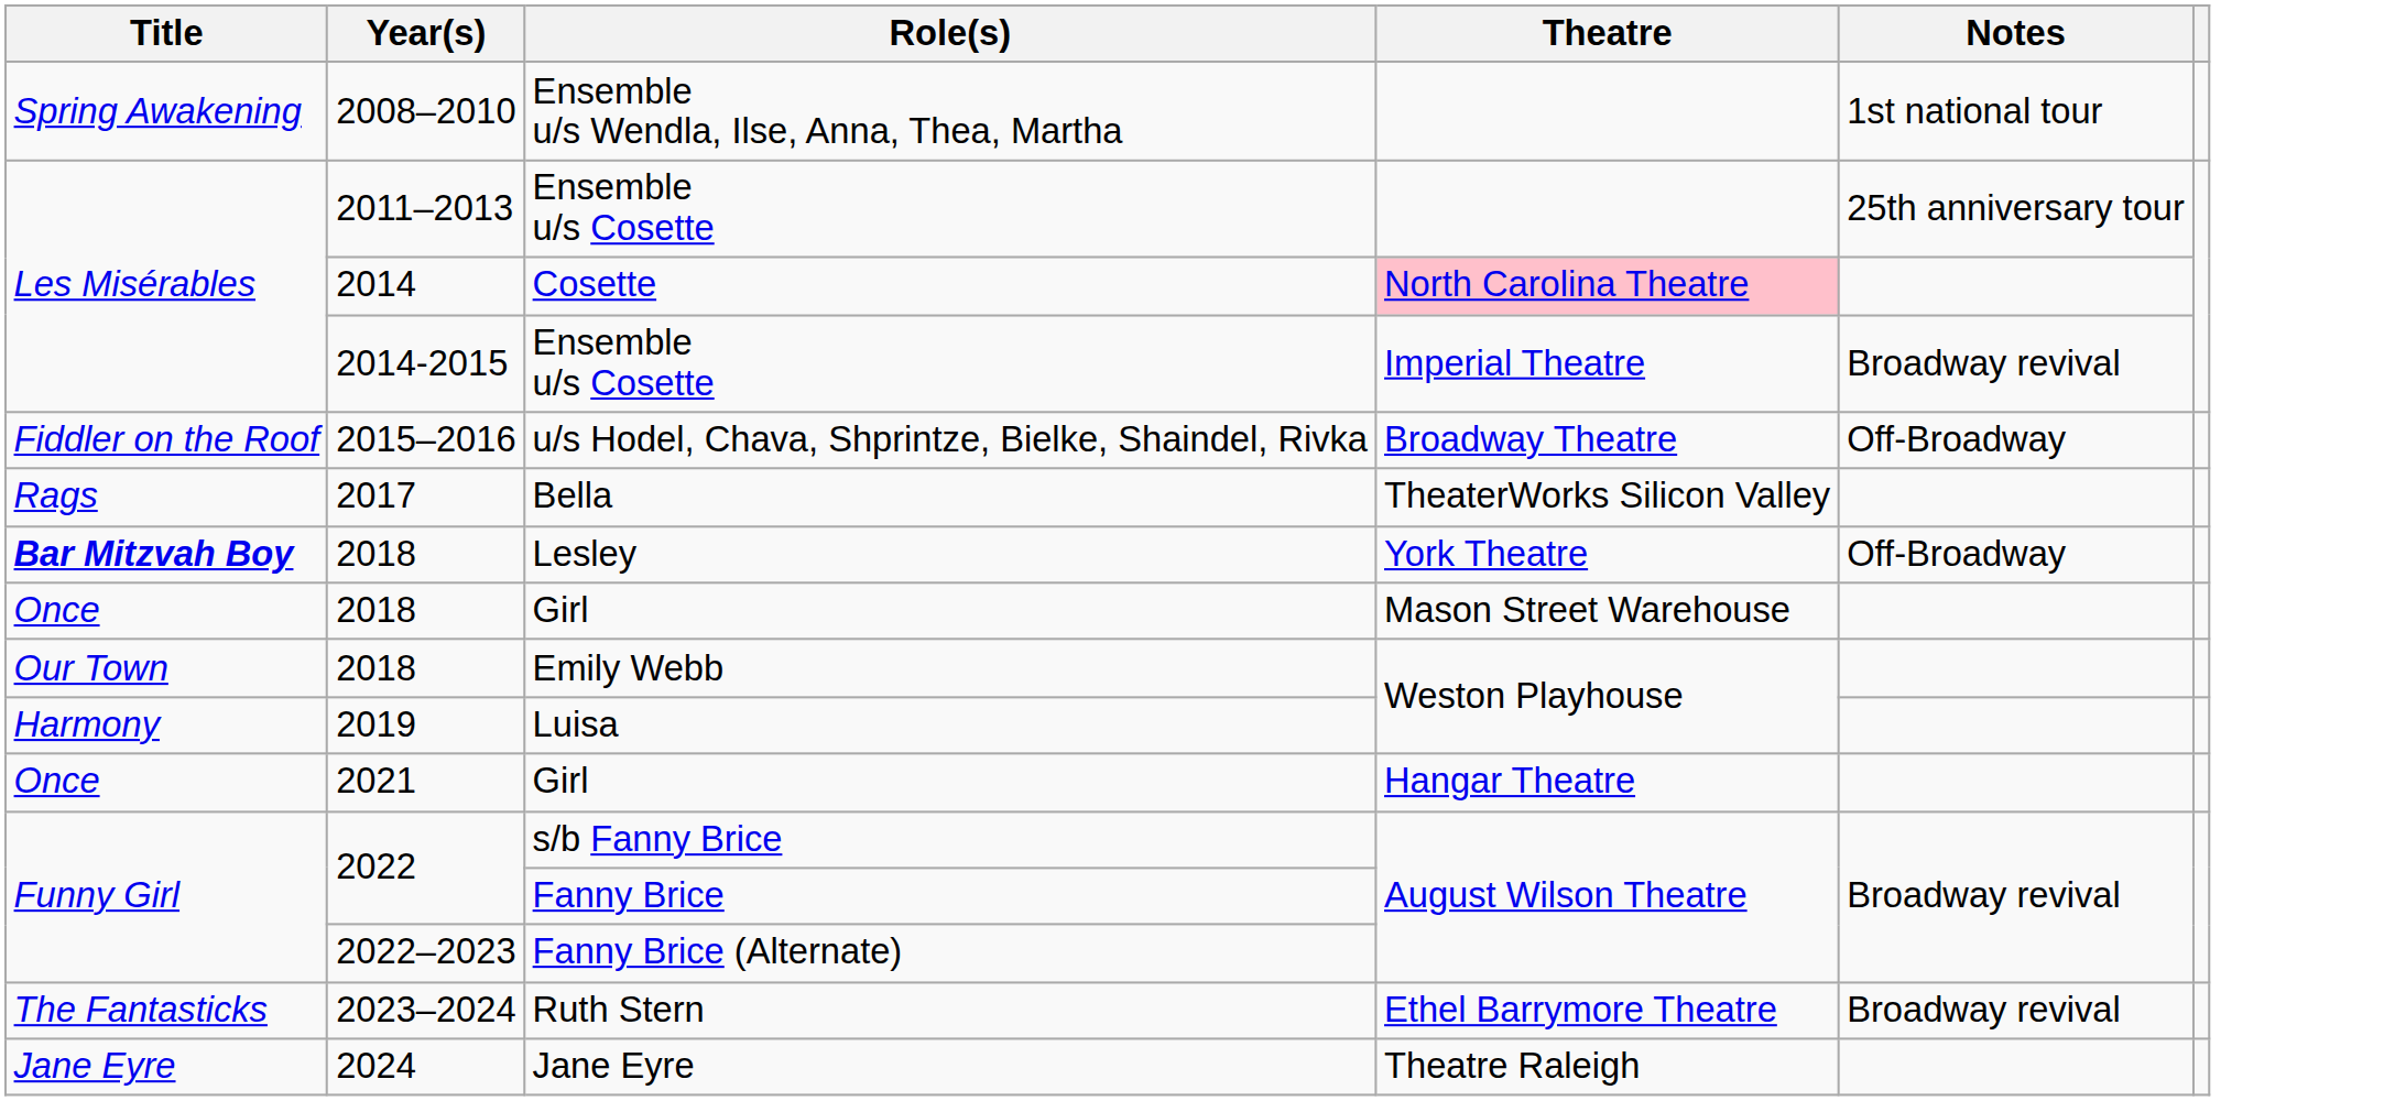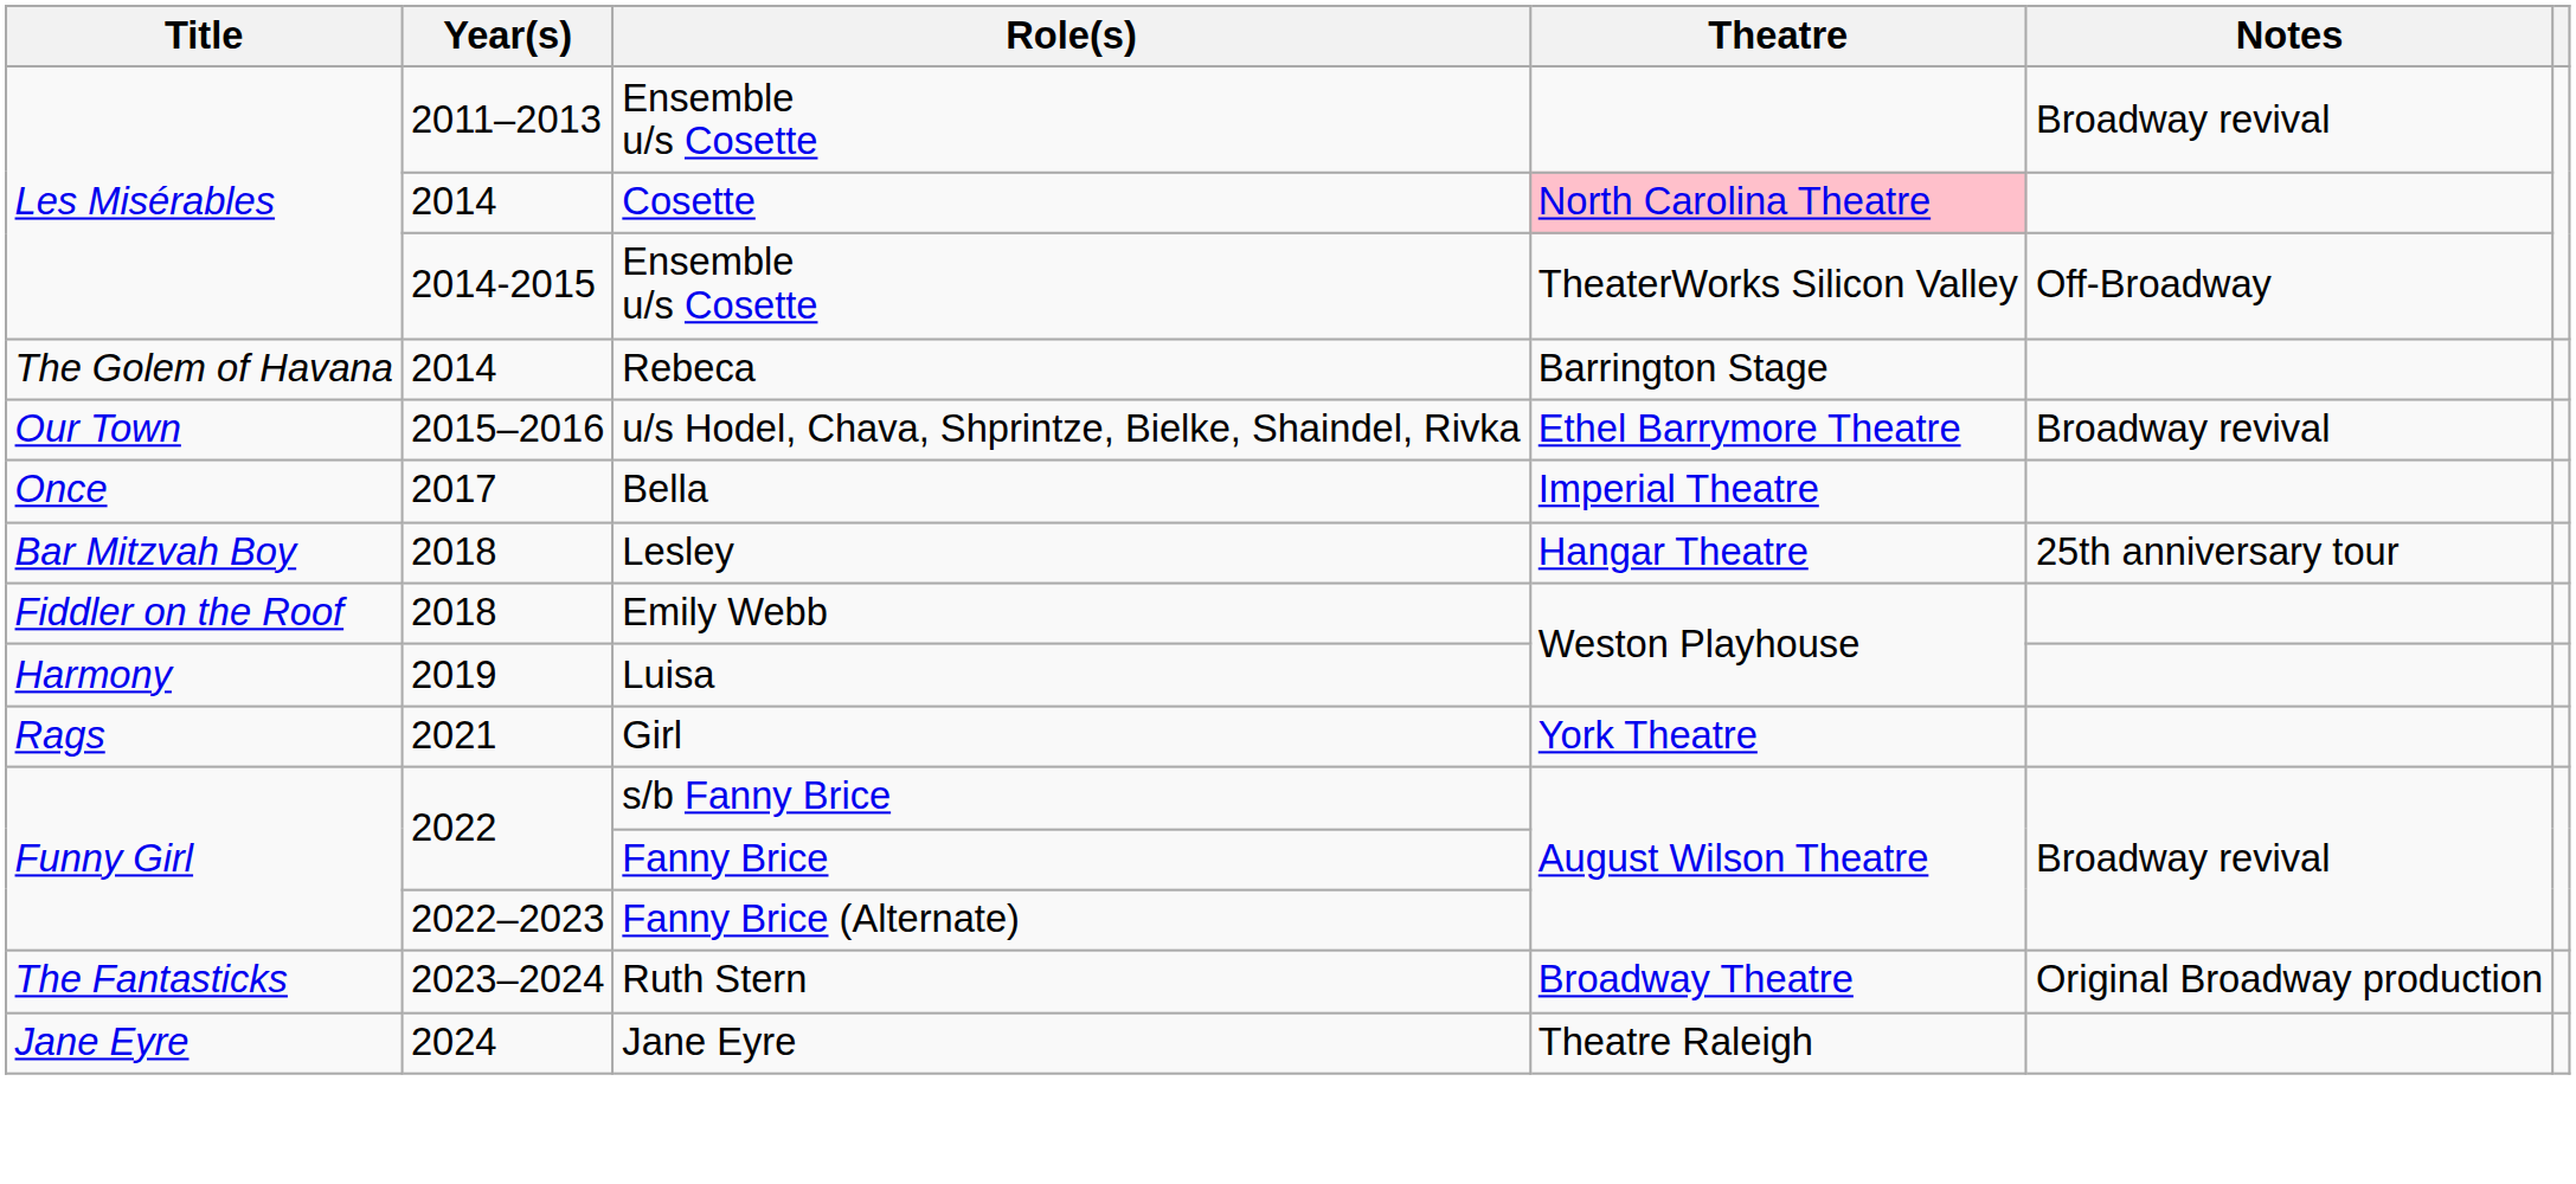- row: Spring Awakening | 2008–2010 | Ensemble u/s Wendla, Ilse, Anna, Thea, Martha | 1st national tour
2011–2013 / Ensemble u/s Cosette | Notes: 25th anniversary tour -> Broadway revival
2014-2015 / Ensemble u/s Cosette | Theatre: Imperial Theatre -> TheaterWorks Silicon Valley
2014-2015 / Ensemble u/s Cosette | Notes: Broadway revival -> Off-Broadway
+ row: The Golem of Havana | 2014 | Rebeca | Barrington Stage
u/s Hodel, Chava, Shprintze, Bielke, Shaindel, Rivka | Title: Fiddler on the Roof -> Our Town
u/s Hodel, Chava, Shprintze, Bielke, Shaindel, Rivka | Theatre: Broadway Theatre -> Ethel Barrymore Theatre
u/s Hodel, Chava, Shprintze, Bielke, Shaindel, Rivka | Notes: Off-Broadway -> Broadway revival
Bella | Title: Rags -> Once
Bella | Theatre: TheaterWorks Silicon Valley -> Imperial Theatre
Lesley | Title: bold -> normal
Lesley | Theatre: York Theatre -> Hangar Theatre
Lesley | Notes: Off-Broadway -> 25th anniversary tour
- row: Once | 2018 | Girl | Mason Street Warehouse
Emily Webb | Title: Our Town -> Fiddler on the Roof
2021 / Girl | Title: Once -> Rags
2021 / Girl | Theatre: Hangar Theatre -> York Theatre
Ruth Stern | Theatre: Ethel Barrymore Theatre -> Broadway Theatre
Ruth Stern | Notes: Broadway revival -> Original Broadway production
